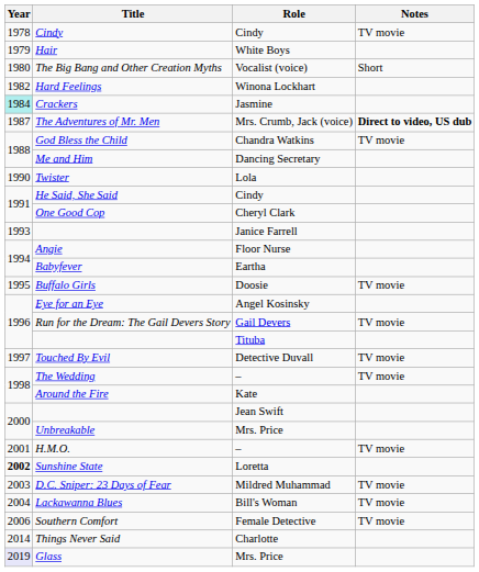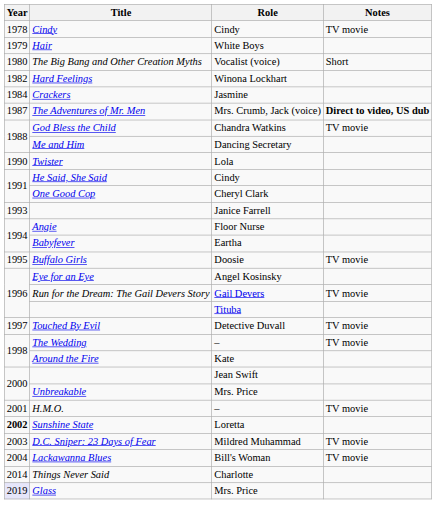Crackers | Year: paleturquoise background -> no background
- row: 2006 | Southern Comfort | Female Detective | TV movie
